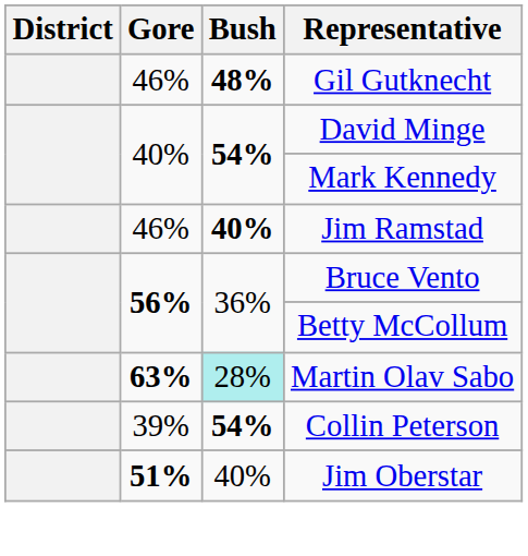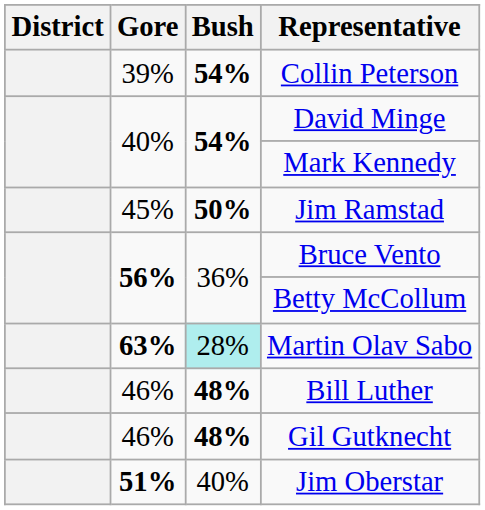rows swapped: Gil Gutknecht <-> Collin Peterson
Jim Ramstad | Gore: 46% -> 45%
Jim Ramstad | Bush: 40% -> 50%
+ row: 46% | 48% | Bill Luther
